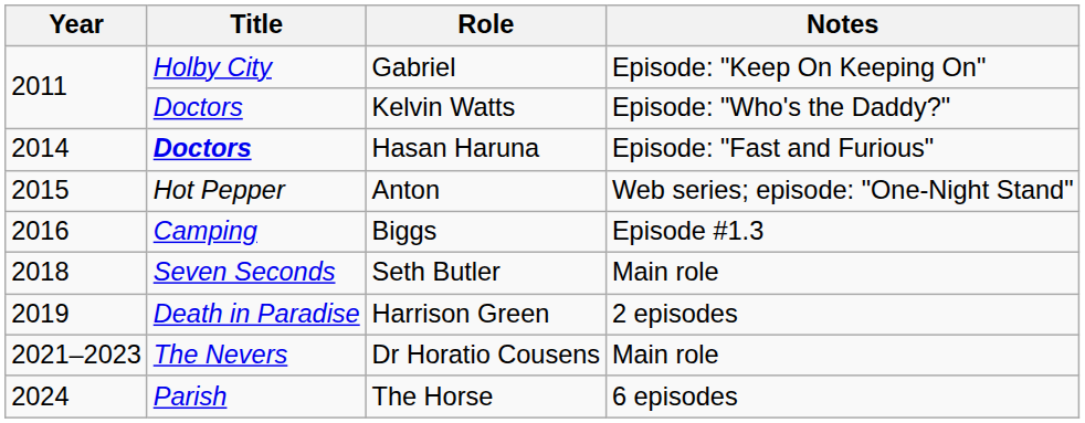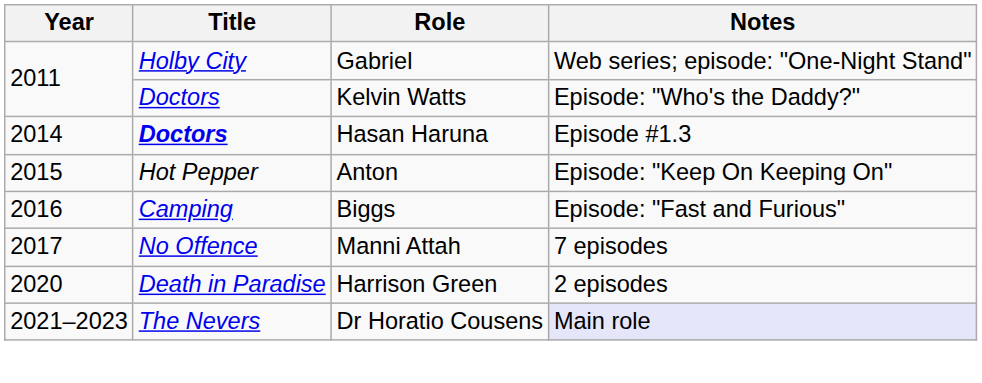Gabriel | Notes: Episode: "Keep On Keeping On" -> Web series; episode: "One-Night Stand"
Hasan Haruna | Notes: Episode: "Fast and Furious" -> Episode #1.3
Anton | Notes: Web series; episode: "One-Night Stand" -> Episode: "Keep On Keeping On"
Biggs | Notes: Episode #1.3 -> Episode: "Fast and Furious"
+ row: 2017 | No Offence | Manni Attah | 7 episodes
- row: 2018 | Seven Seconds | Seth Butler | Main role
Harrison Green | Year: 2019 -> 2020
Dr Horatio Cousens | Notes: no background -> lavender background
- row: 2024 | Parish | The Horse | 6 episodes
